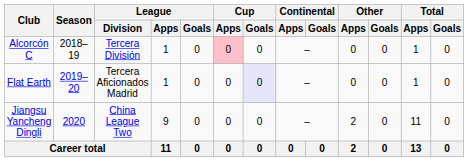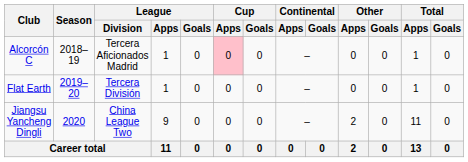Alcorcón C | League / Division: Tercera División -> Tercera Aficionados Madrid
Flat Earth | League / Division: Tercera Aficionados Madrid -> Tercera División
Flat Earth | Cup / Goals: lavender background -> no background
